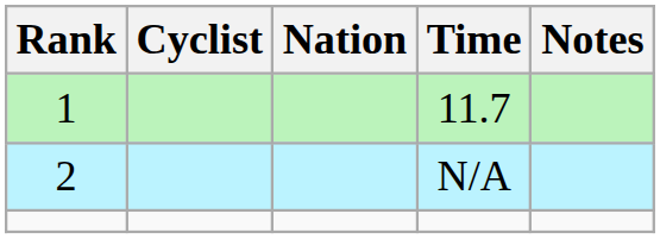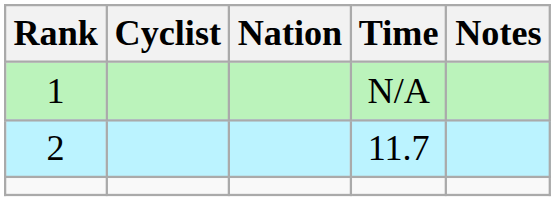1 | Time: 11.7 -> N/A
2 | Time: N/A -> 11.7
